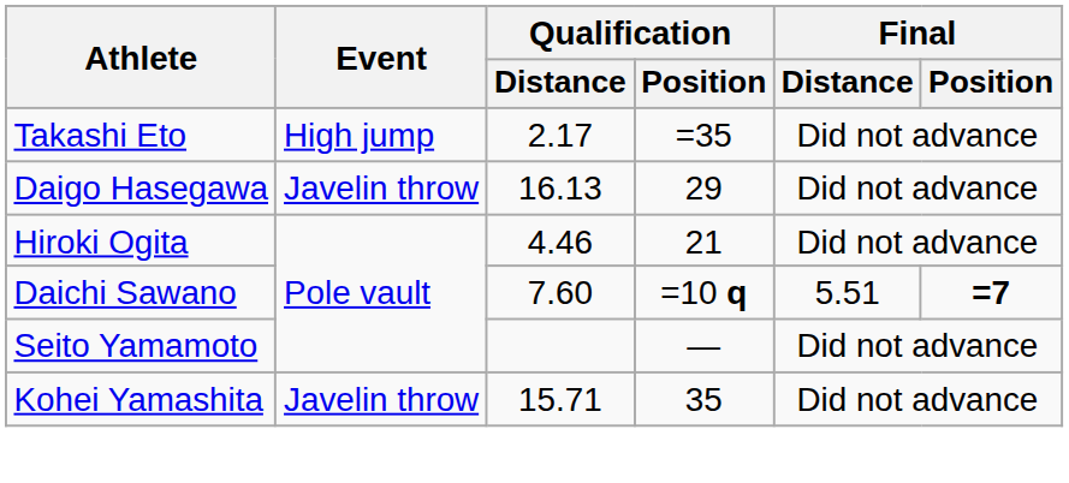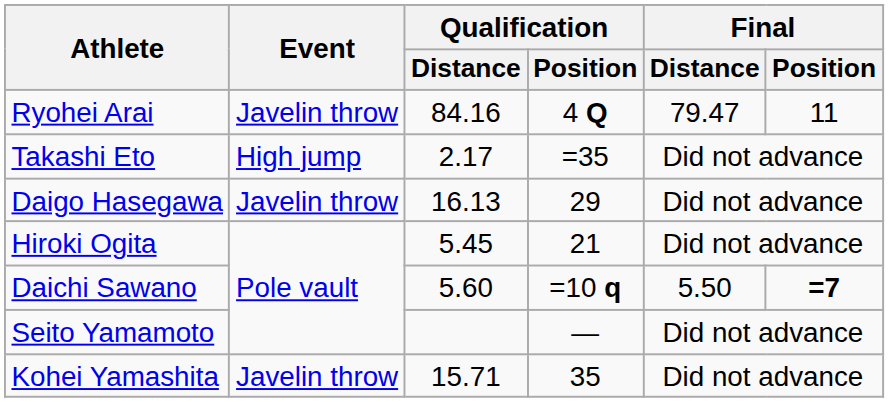+ row: Ryohei Arai | Javelin throw | 84.16 | 4 Q | 79.47 | 11
Hiroki Ogita | Qualification / Distance: 4.46 -> 5.45
Daichi Sawano | Qualification / Distance: 7.60 -> 5.60
Daichi Sawano | Final / Distance: 5.51 -> 5.50
